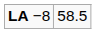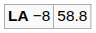LA −8 | column 2: 58.5 -> 58.8
